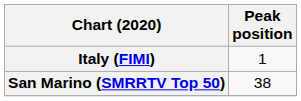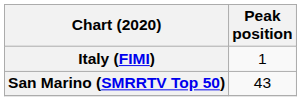San Marino (SMRRTV Top 50) | Peak position: 38 -> 43
